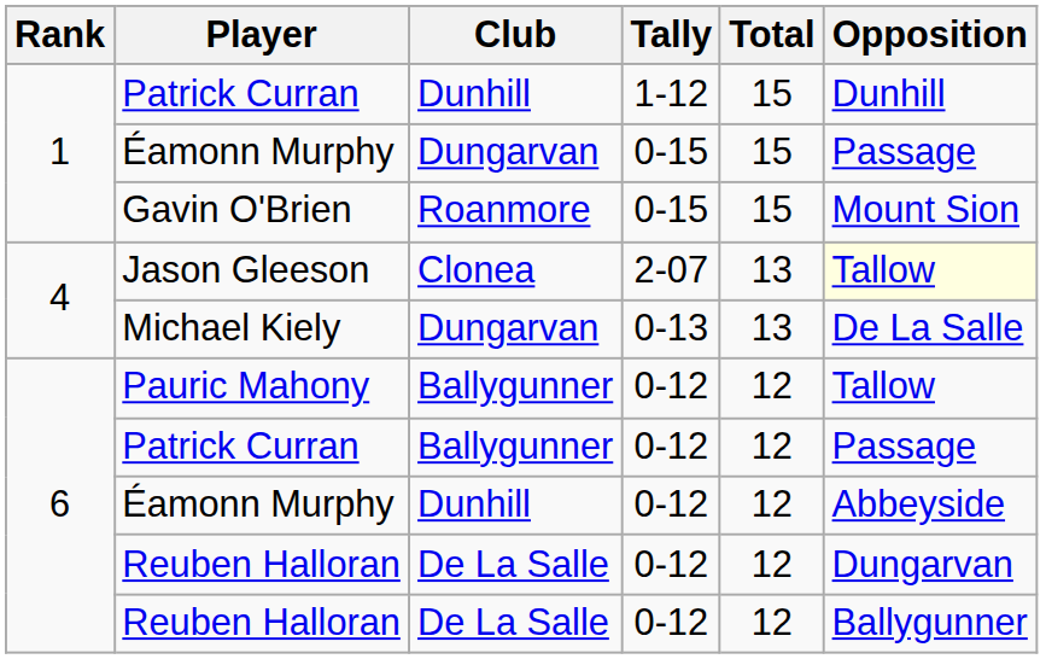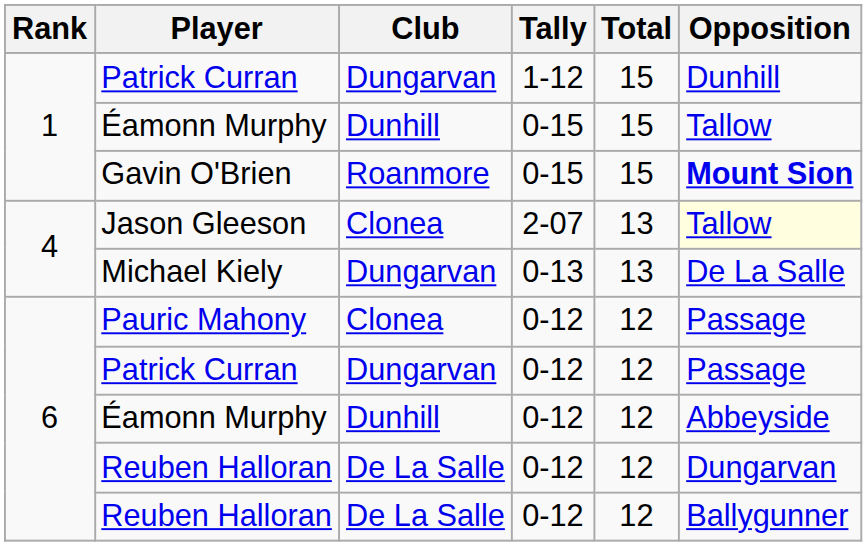Patrick Curran / 1-12 | Club: Dunhill -> Dungarvan
Éamonn Murphy / 0-15 | Club: Dungarvan -> Dunhill
Éamonn Murphy / 0-15 | Opposition: Passage -> Tallow
Gavin O'Brien | Opposition: normal -> bold
Pauric Mahony | Club: Ballygunner -> Clonea
Pauric Mahony | Opposition: Tallow -> Passage
Patrick Curran / 0-12 | Club: Ballygunner -> Dungarvan
